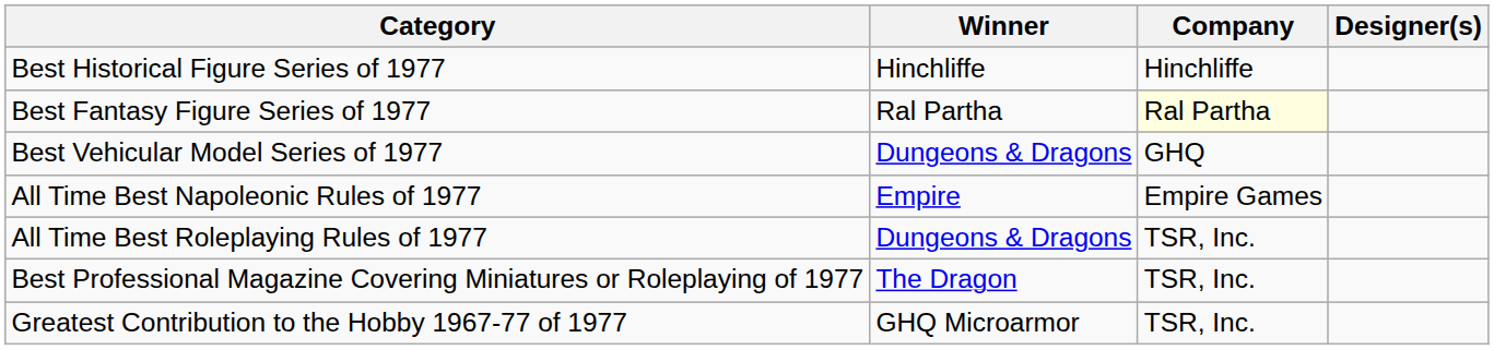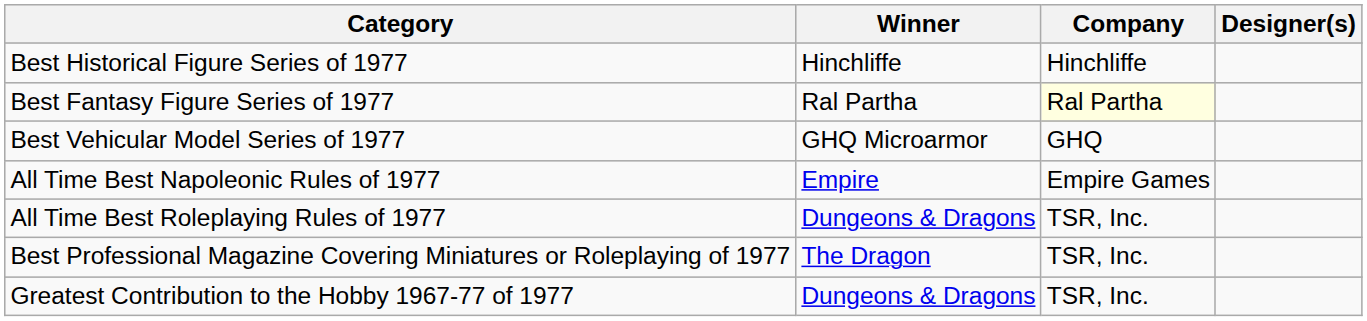Best Vehicular Model Series of 1977 | Winner: Dungeons & Dragons -> GHQ Microarmor
Greatest Contribution to the Hobby 1967-77 of 1977 | Winner: GHQ Microarmor -> Dungeons & Dragons
